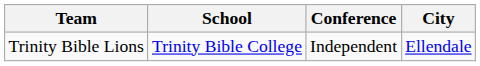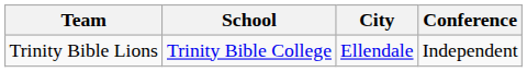columns swapped: City <-> Conference
